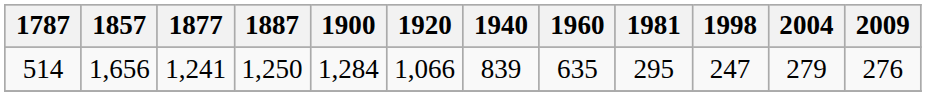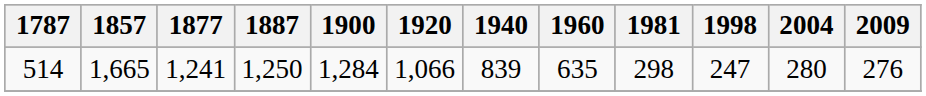514 | 1857: 1,656 -> 1,665
514 | 1981: 295 -> 298
514 | 2004: 279 -> 280
